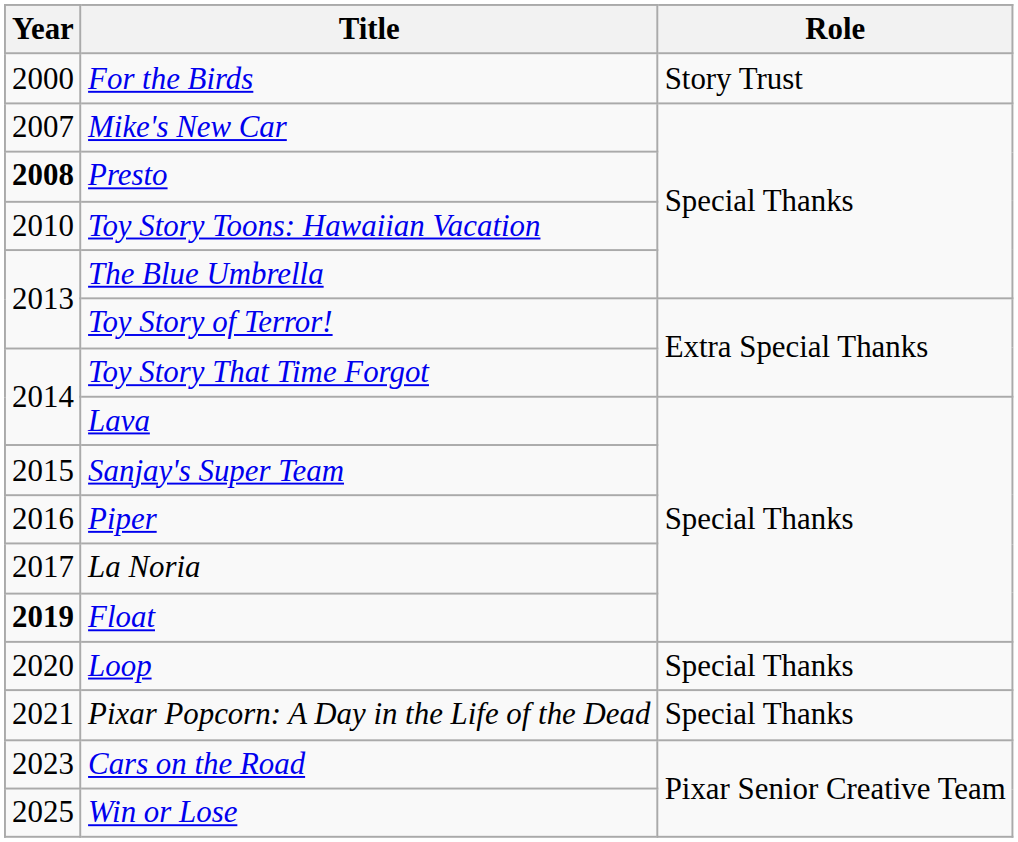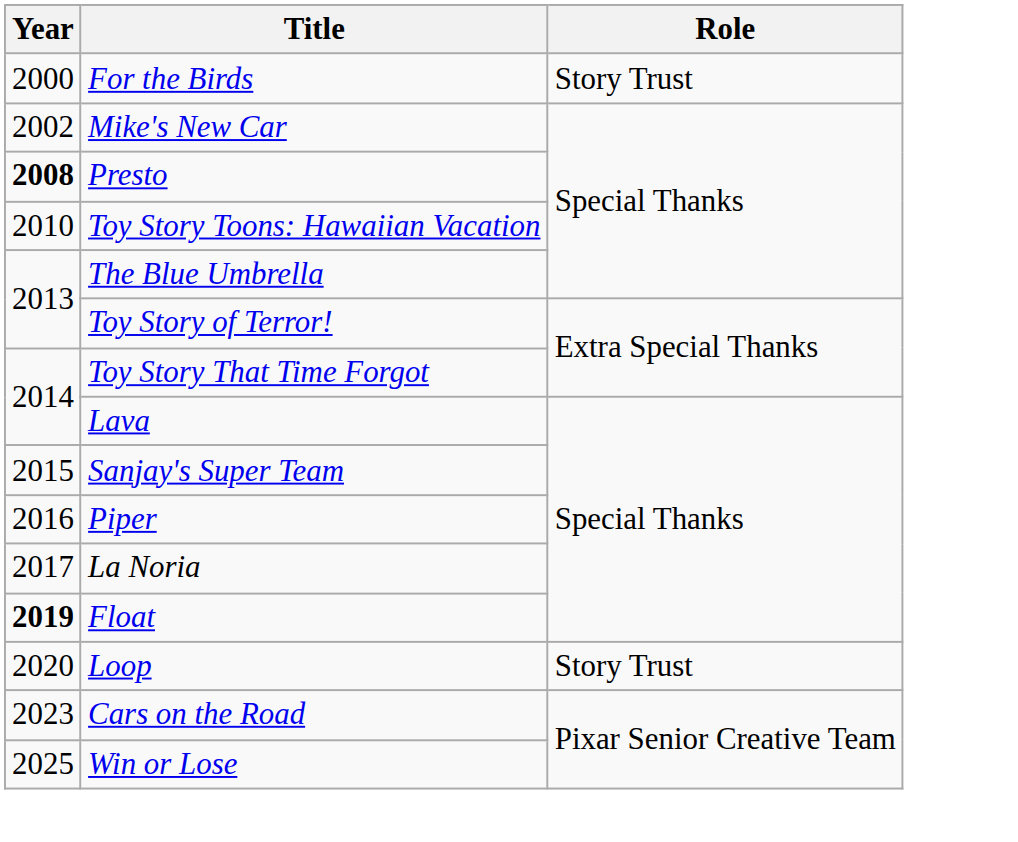Mike's New Car | Year: 2007 -> 2002
Loop | Role: Special Thanks -> Story Trust
- row: 2021 | Pixar Popcorn: A Day in the Life of the Dead | Special Thanks
